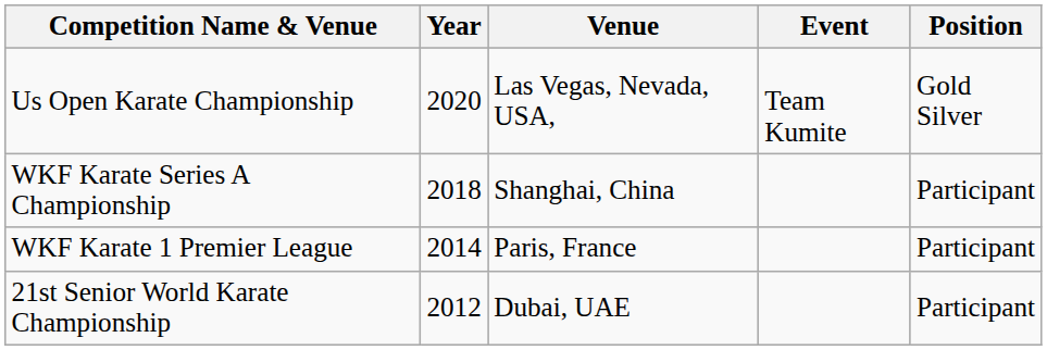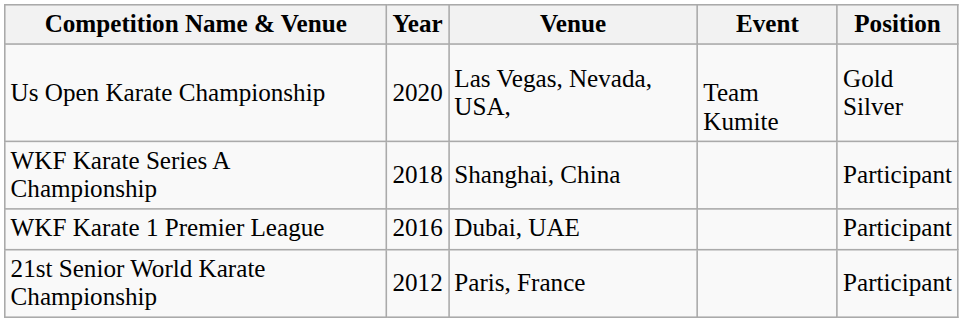WKF Karate 1 Premier League | Year: 2014 -> 2016
WKF Karate 1 Premier League | Venue: Paris, France -> Dubai, UAE
21st Senior World Karate Championship | Venue: Dubai, UAE -> Paris, France
